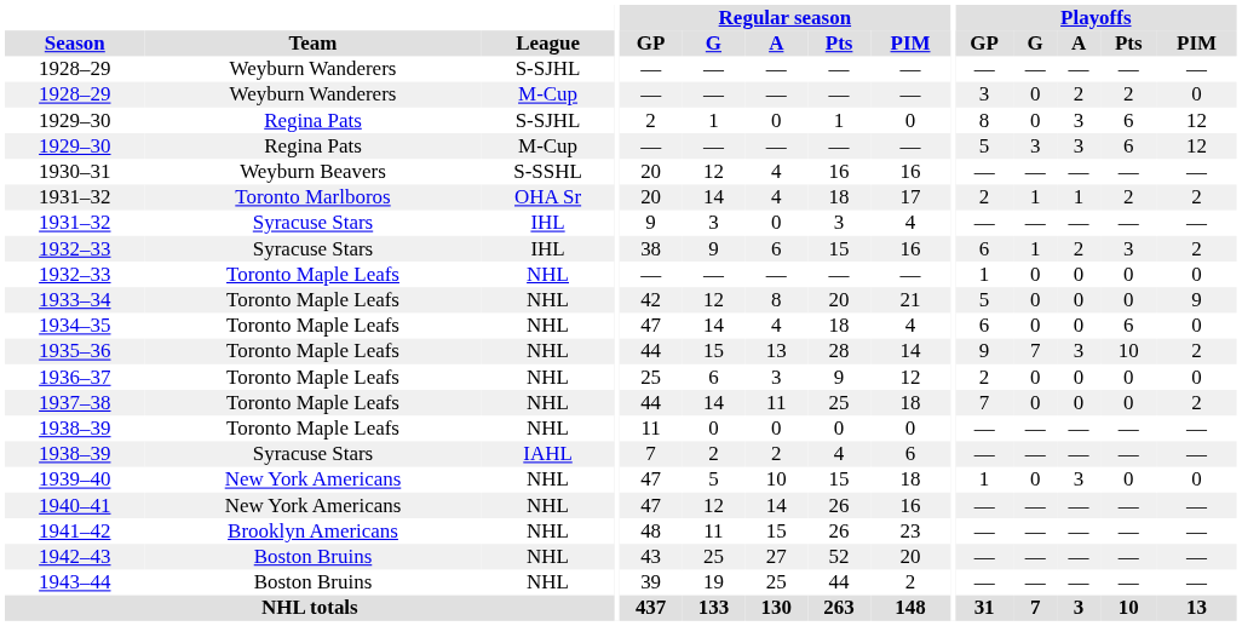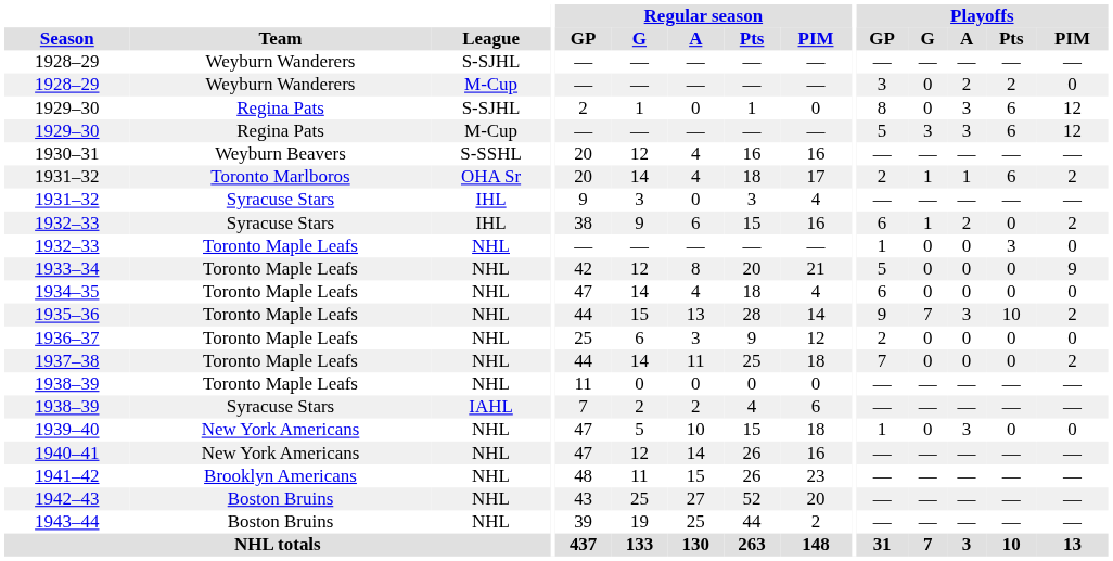1931–32 / OHA Sr | Playoffs / Pts: 2 -> 6
1932–33 / IHL | Playoffs / Pts: 3 -> 0
1932–33 / NHL | Playoffs / Pts: 0 -> 3
1934–35 | Playoffs / Pts: 6 -> 0
